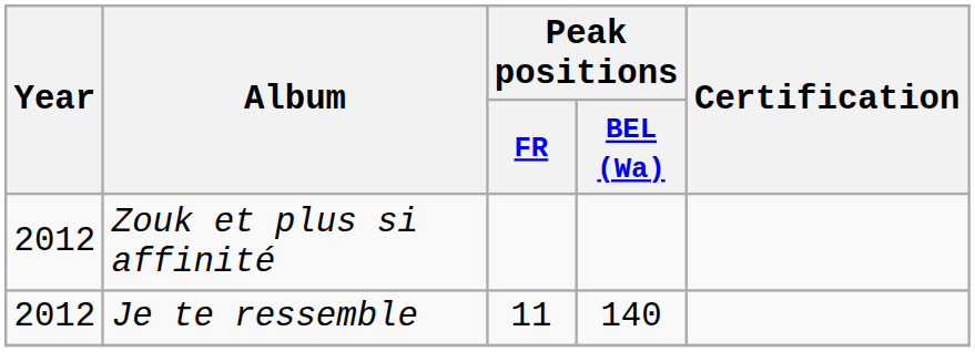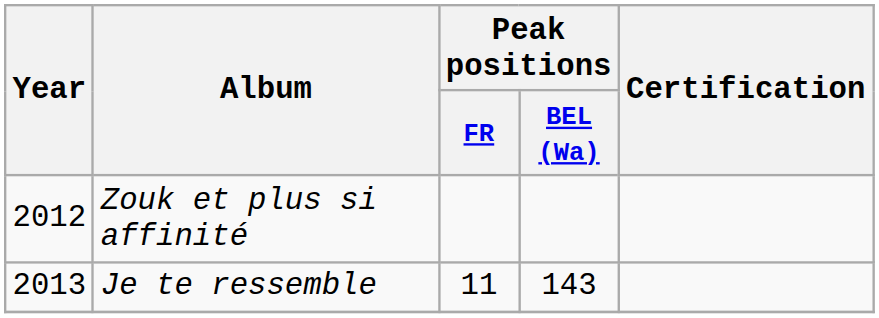Je te ressemble | Year: 2012 -> 2013
Je te ressemble | Peak positions / BEL (Wa): 140 -> 143
